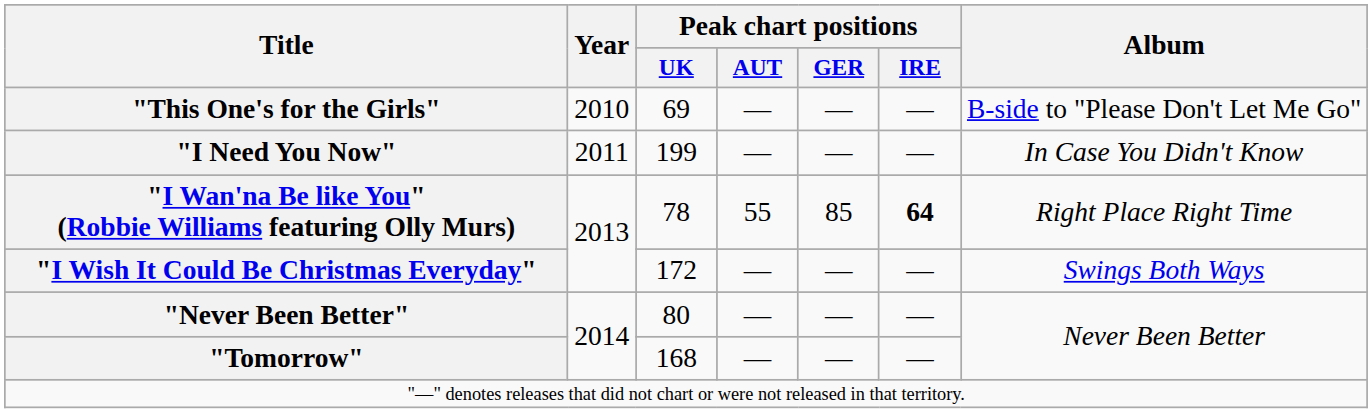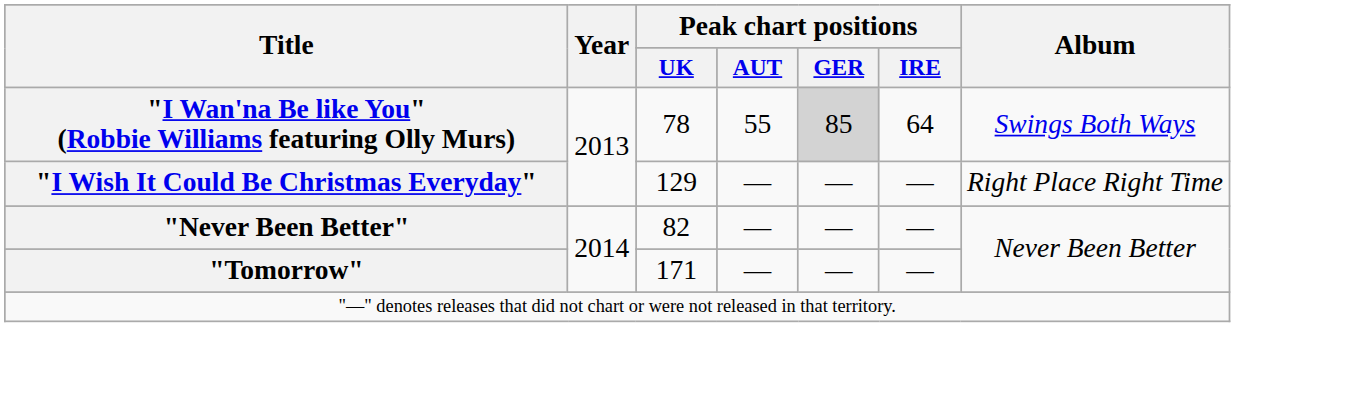- row: "This One's for the Girls" | 2010 | 69 | — | — | — | B-side to "Please Don't Let Me Go"
- row: "I Need You Now" | 2011 | 199 | — | — | — | In Case You Didn't Know
"I Wan'na Be like You" (Robbie Williams featuring Olly Murs) | Peak chart positions / GER: no background -> lightgrey background
"I Wan'na Be like You" (Robbie Williams featuring Olly Murs) | Peak chart positions / IRE: bold -> normal
"I Wan'na Be like You" (Robbie Williams featuring Olly Murs) | Album: Right Place Right Time -> Swings Both Ways
"I Wish It Could Be Christmas Everyday" | Peak chart positions / UK: 172 -> 129
"I Wish It Could Be Christmas Everyday" | Album: Swings Both Ways -> Right Place Right Time
"Never Been Better" | Peak chart positions / UK: 80 -> 82
"Tomorrow" | Peak chart positions / UK: 168 -> 171
